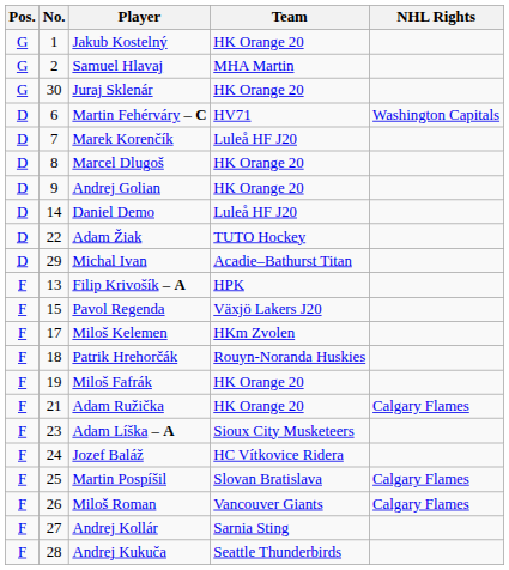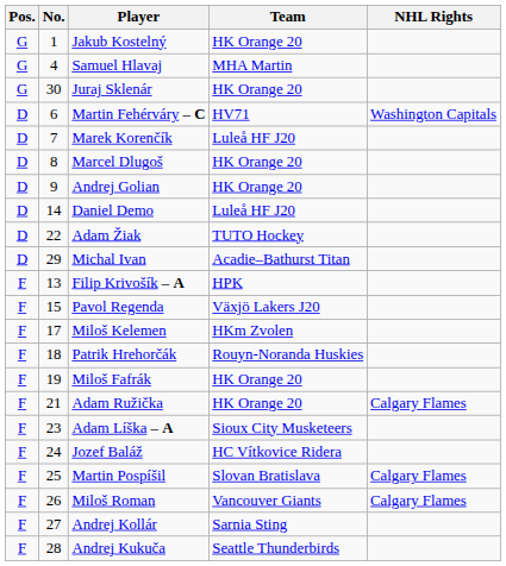Samuel Hlavaj | No.: 2 -> 4
